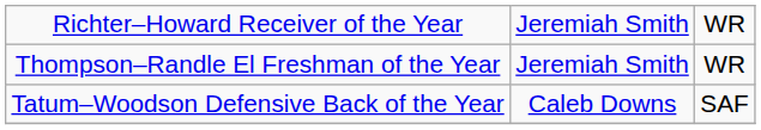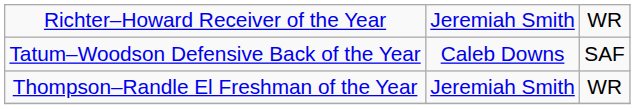rows swapped: Tatum–Woodson Defensive Back of the Year <-> Thompson–Randle El Freshman of the Year
